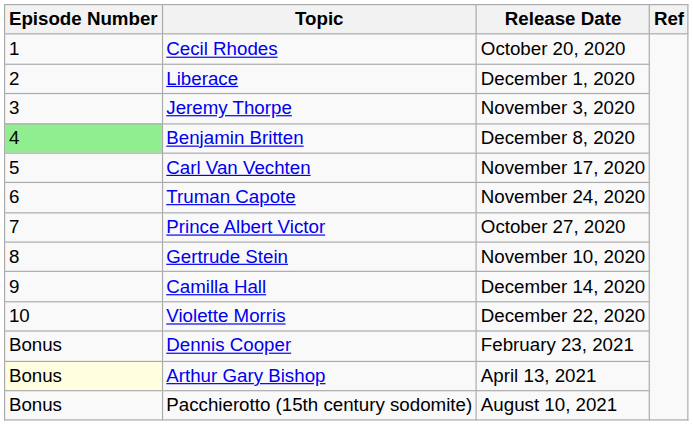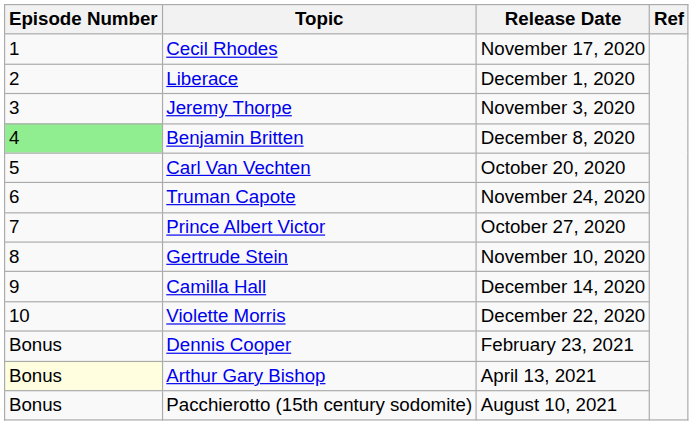Cecil Rhodes | Release Date: October 20, 2020 -> November 17, 2020
Carl Van Vechten | Release Date: November 17, 2020 -> October 20, 2020
